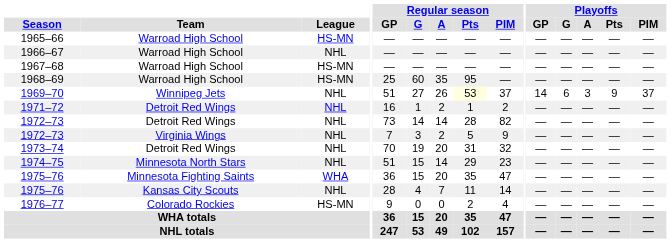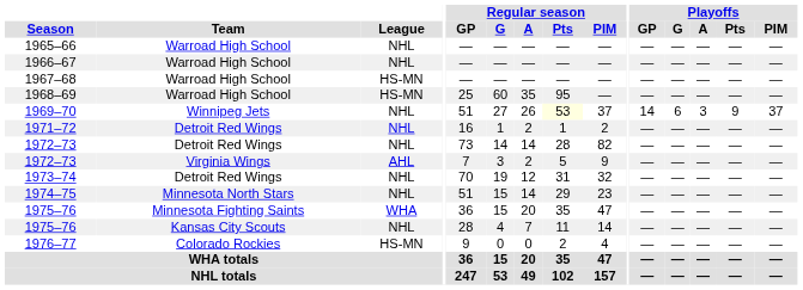1965–66 | League: HS-MN -> NHL
1972–73 / Virginia Wings | League: NHL -> AHL
1973–74 | Regular season / A: 20 -> 12
